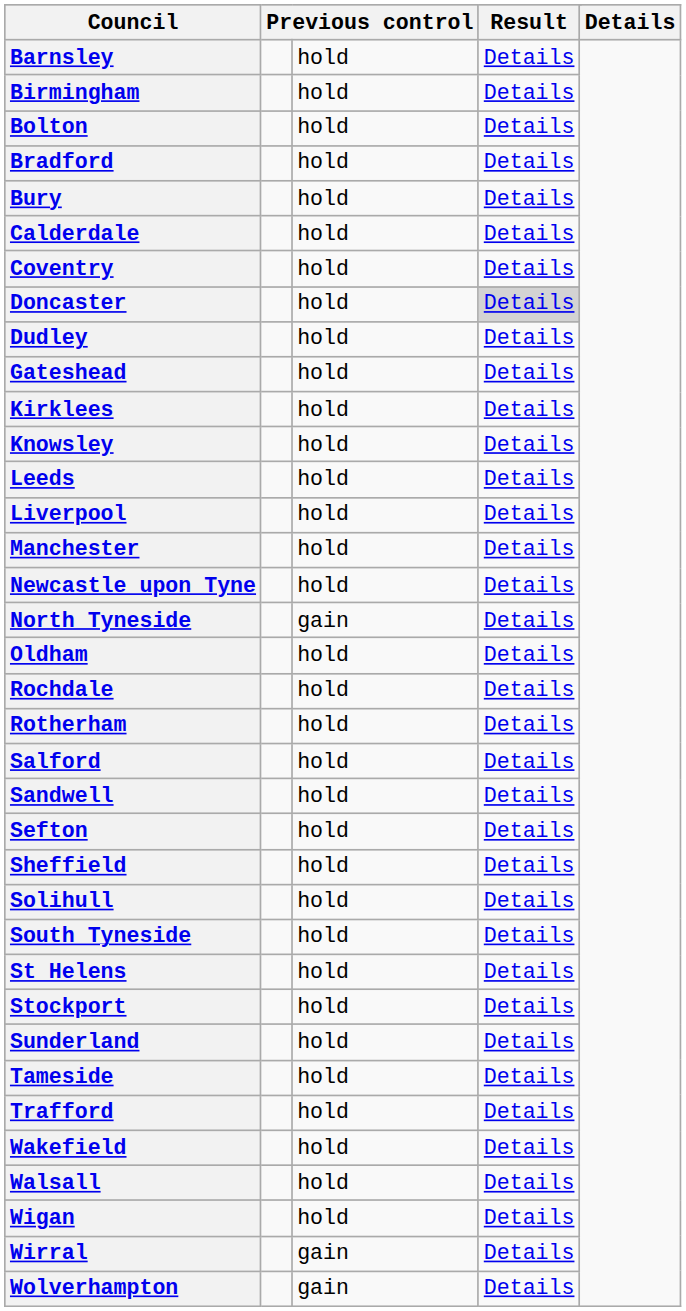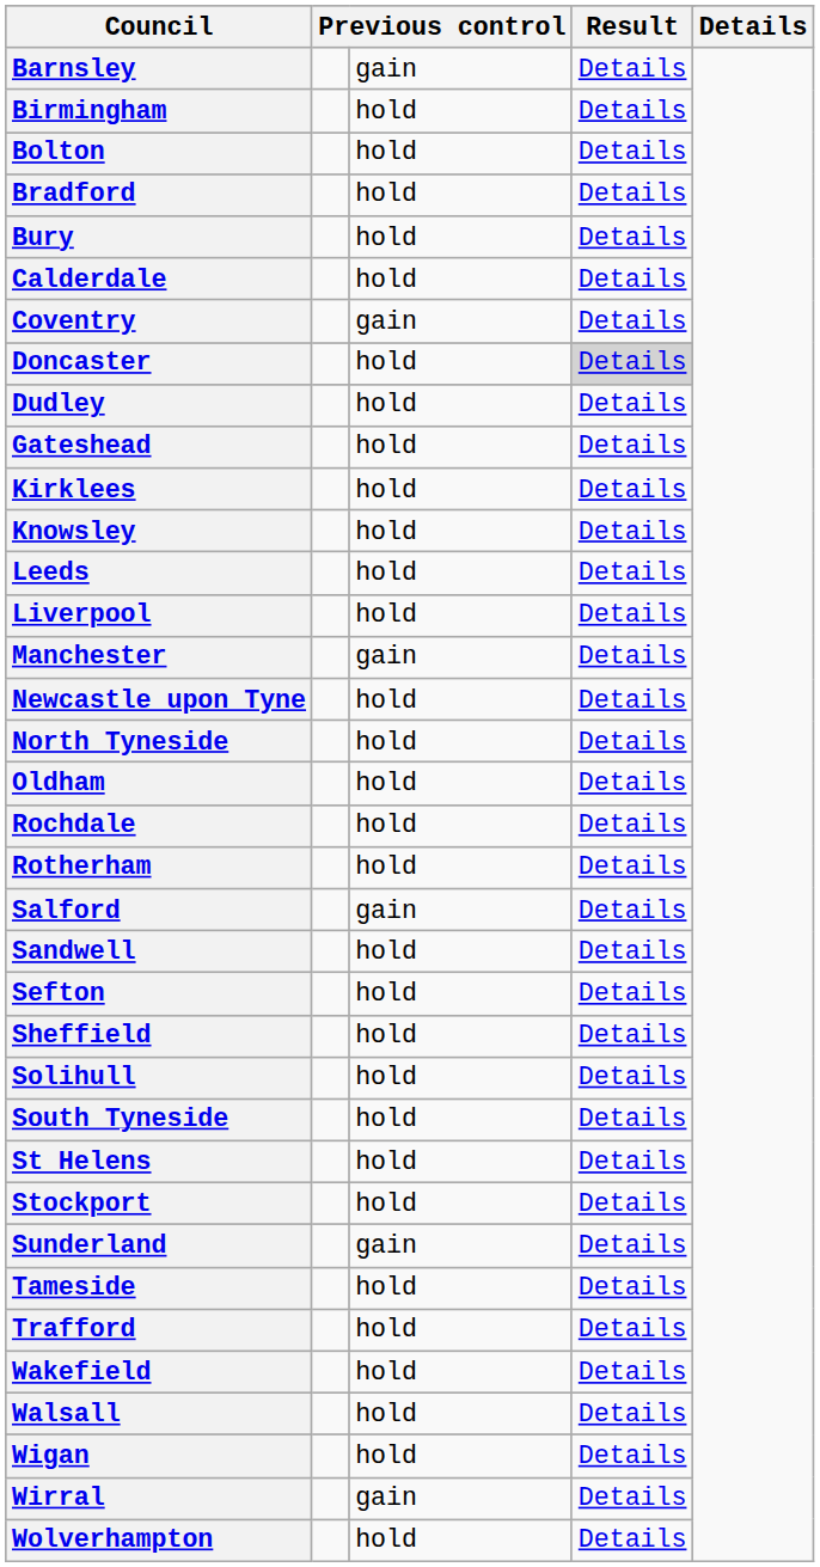Barnsley | column 3: hold -> gain
Coventry | column 3: hold -> gain
Manchester | column 3: hold -> gain
North Tyneside | column 3: gain -> hold
Salford | column 3: hold -> gain
Sunderland | column 3: hold -> gain
Wolverhampton | column 3: gain -> hold
